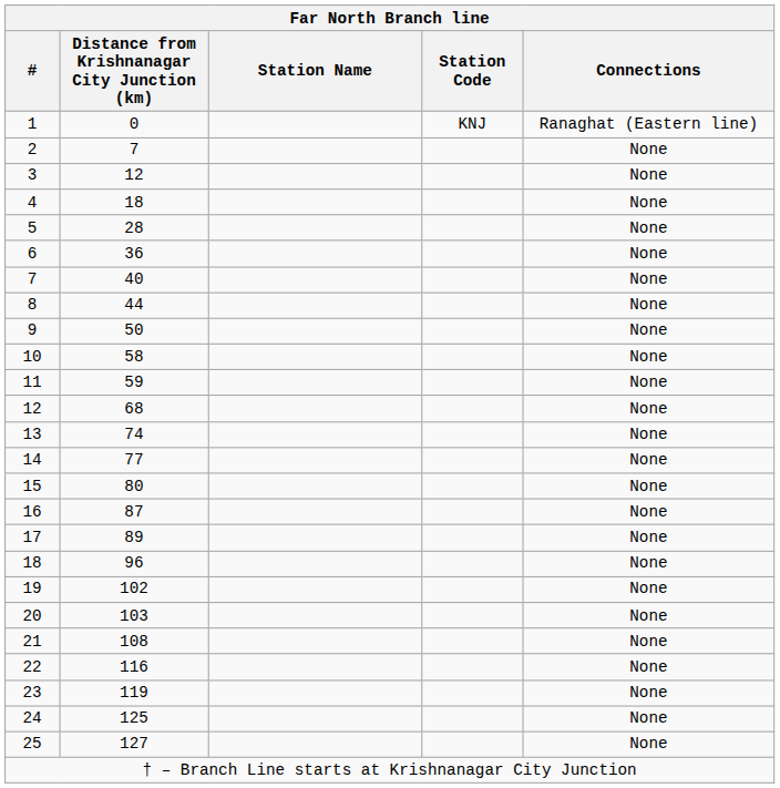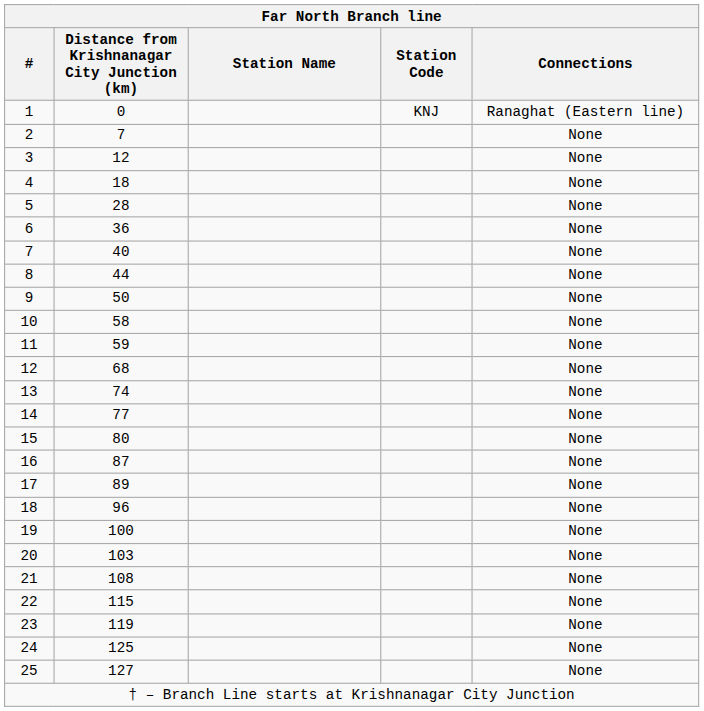19 | Distance from Krishnanagar City Junction (km): 102 -> 100
22 | Distance from Krishnanagar City Junction (km): 116 -> 115
